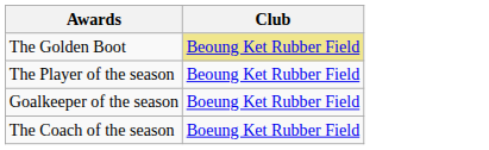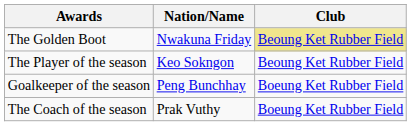+ column: Nation/Name | Nwakuna Friday | Keo Sokngon | Peng Bunchhay | Prak Vuthy
